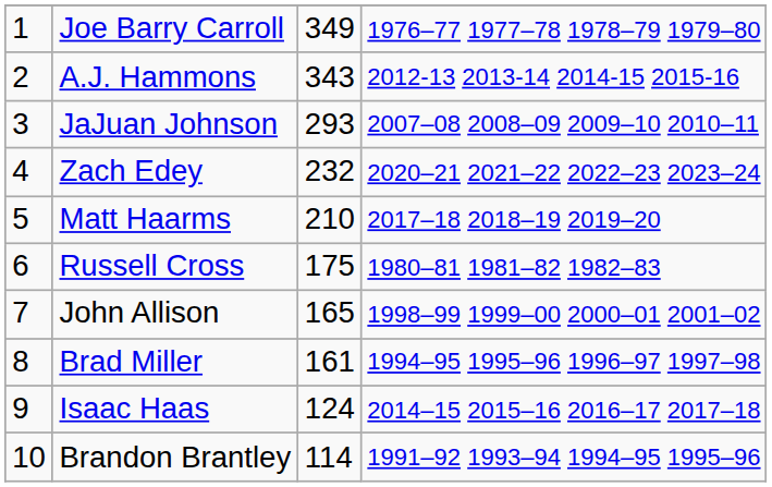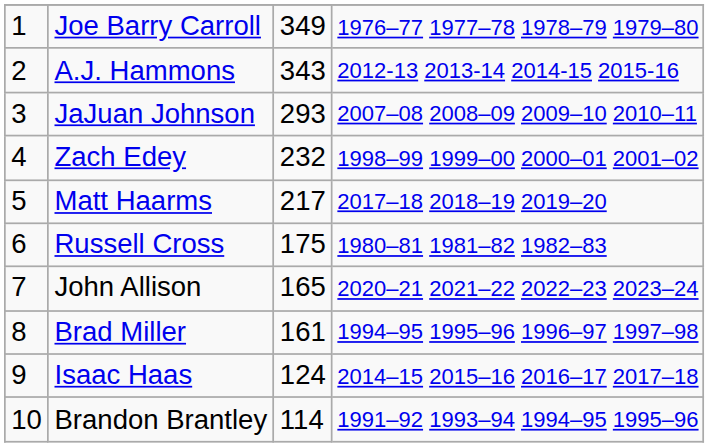Zach Edey | column 4: 2020–21 2021–22 2022–23 2023–24 -> 1998–99 1999–00 2000–01 2001–02
Matt Haarms | column 3: 210 -> 217
John Allison | column 4: 1998–99 1999–00 2000–01 2001–02 -> 2020–21 2021–22 2022–23 2023–24
